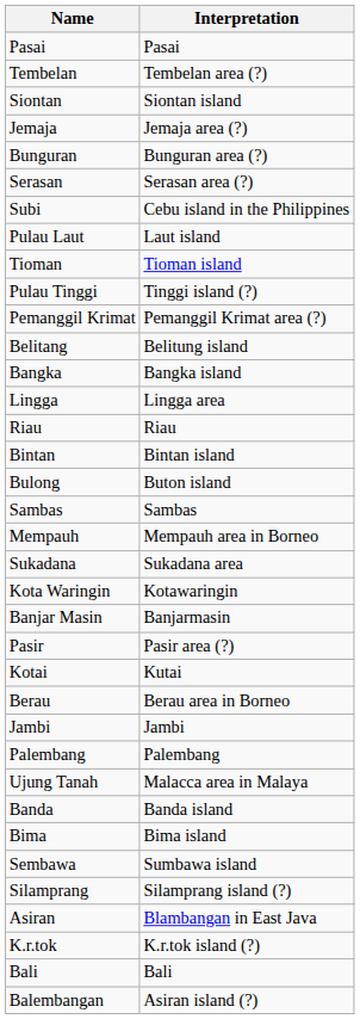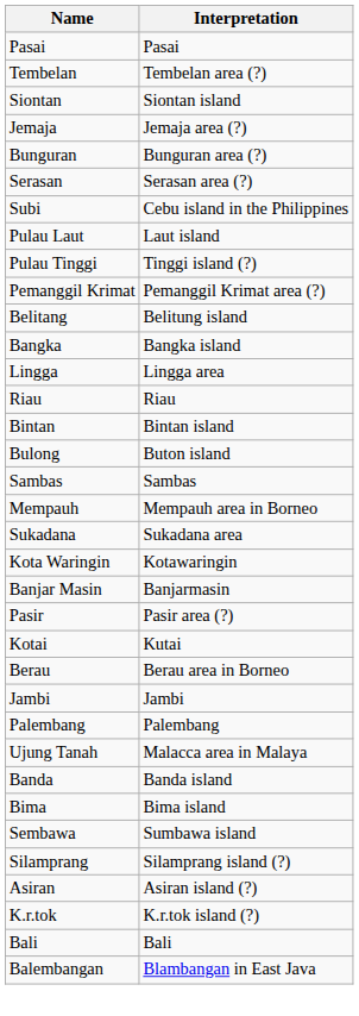- row: Tioman | Tioman island
Asiran | Interpretation: Blambangan in East Java -> Asiran island (?)
Balembangan | Interpretation: Asiran island (?) -> Blambangan in East Java
